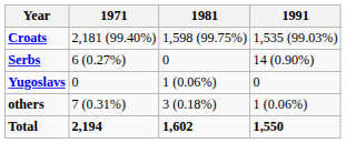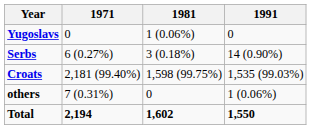rows swapped: Croats <-> Yugoslavs
Serbs | 1981: 0 -> 3 (0.18%)
others | 1981: 3 (0.18%) -> 0
